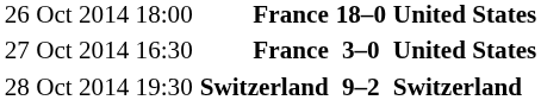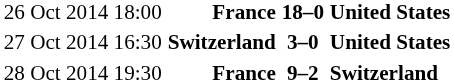27 Oct 2014 16:30 | column 2: France -> Switzerland
28 Oct 2014 19:30 | column 2: Switzerland -> France
